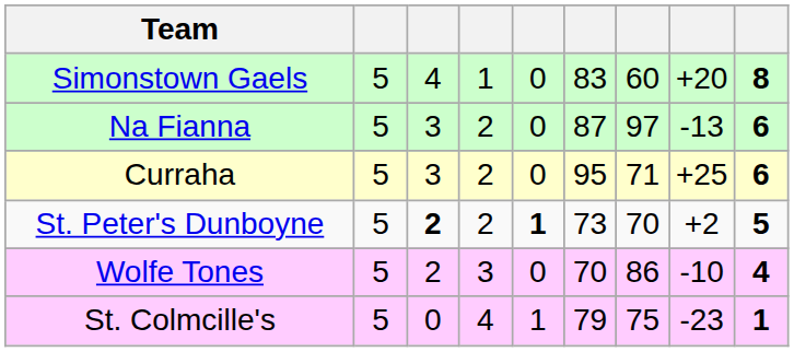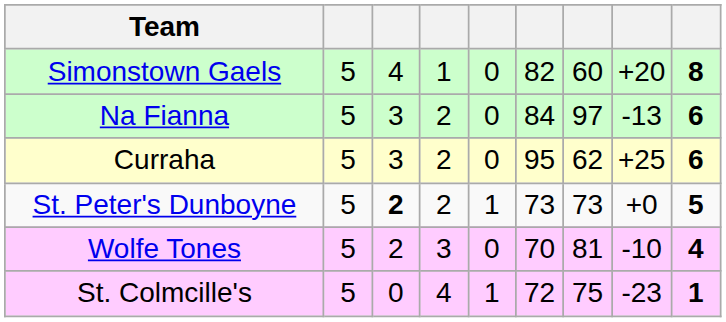Simonstown Gaels | column 6: 83 -> 82
Na Fianna | column 6: 87 -> 84
Curraha | column 7: 71 -> 62
St. Peter's Dunboyne | column 5: bold -> normal
St. Peter's Dunboyne | column 7: 70 -> 73
St. Peter's Dunboyne | column 8: +2 -> +0
Wolfe Tones | column 7: 86 -> 81
St. Colmcille's | column 6: 79 -> 72
